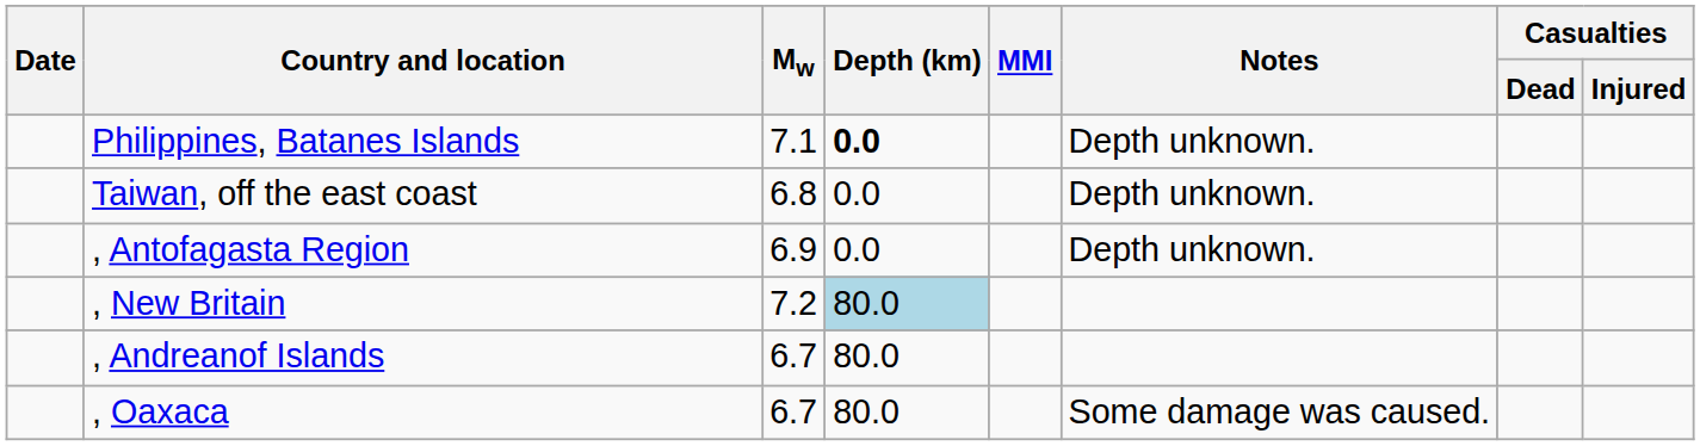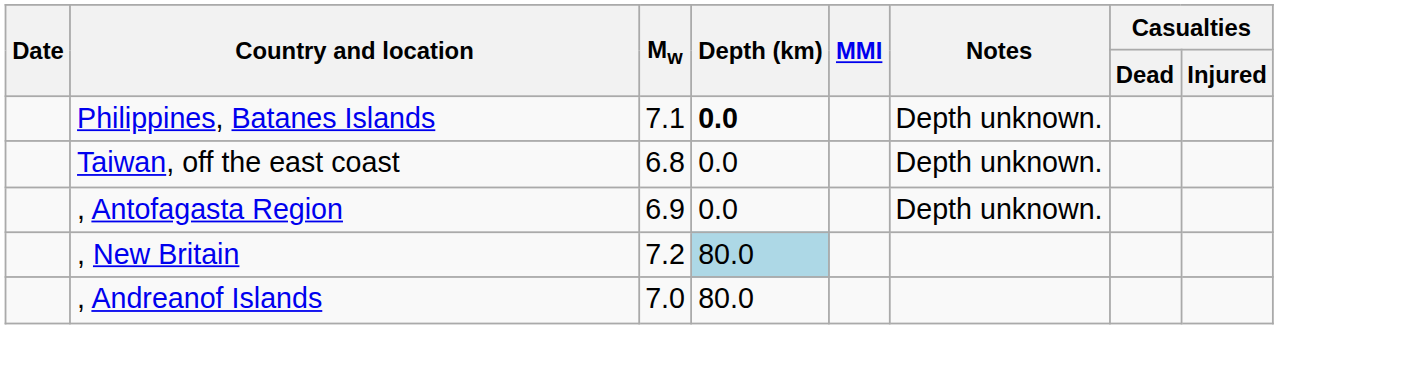, Andreanof Islands | Mw: 6.7 -> 7.0
- row: , Oaxaca | 6.7 | 80.0 | Some damage was caused.
